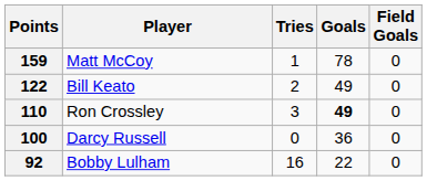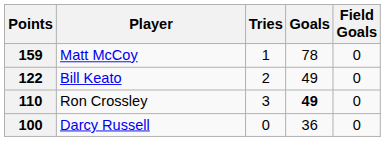- row: 92 | Bobby Lulham | 16 | 22 | 0
